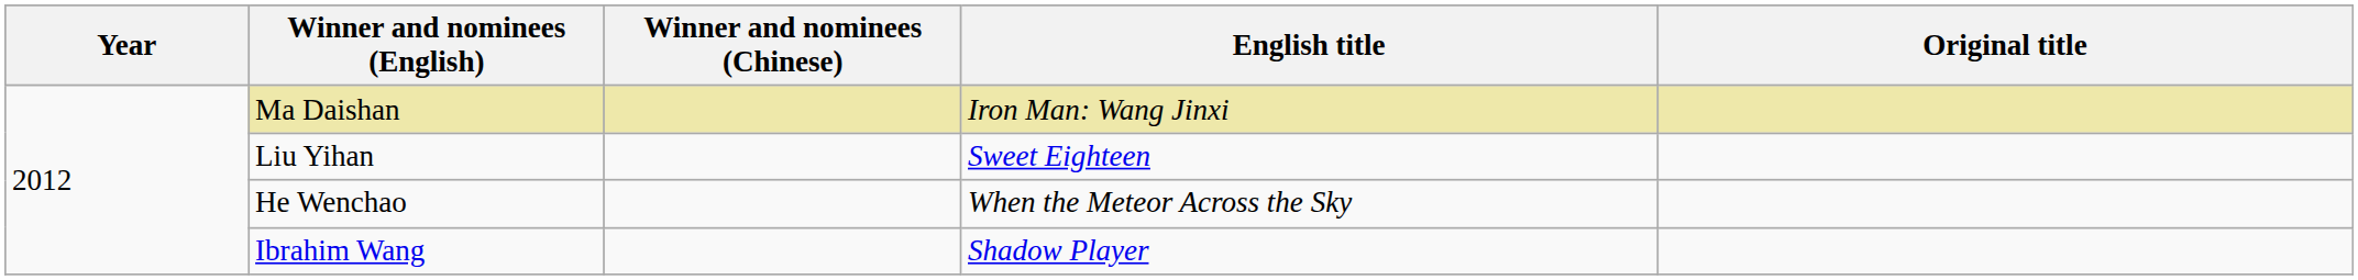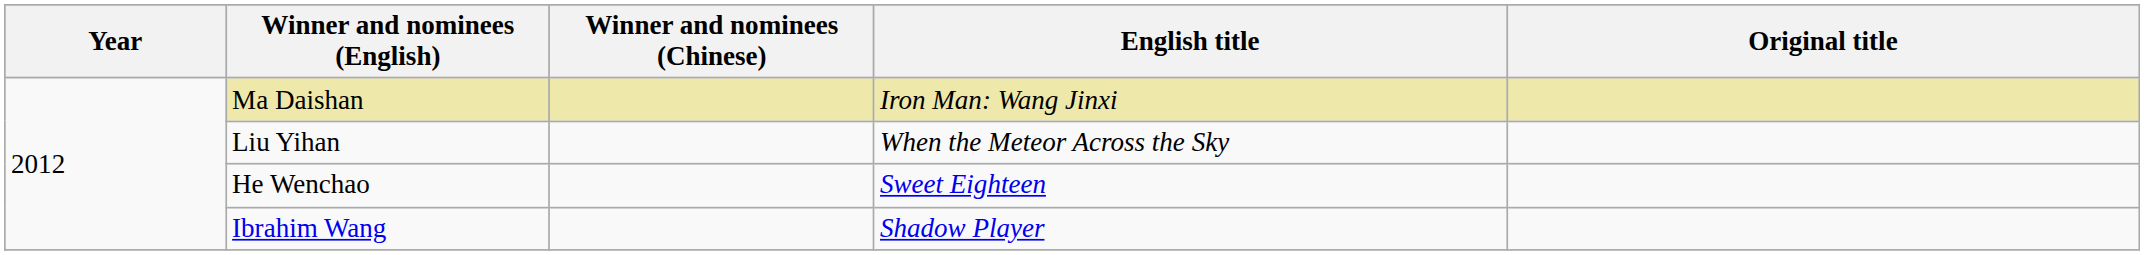Liu Yihan | English title: Sweet Eighteen -> When the Meteor Across the Sky
He Wenchao | English title: When the Meteor Across the Sky -> Sweet Eighteen
